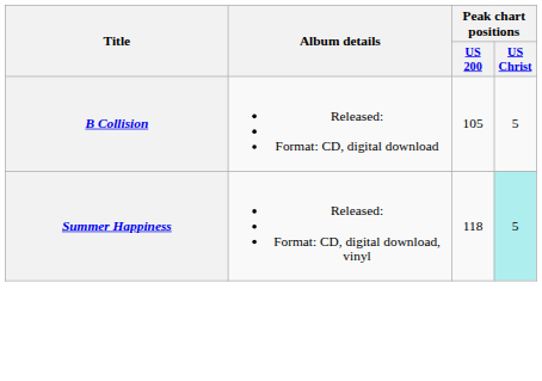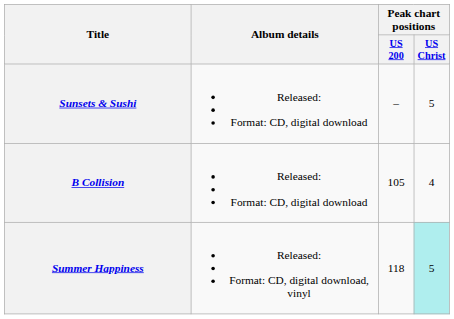+ row: Sunsets & Sushi | Released: Format: CD, digital download | – | 5
B Collision | Peak chart positions / US Christ: 5 -> 4
